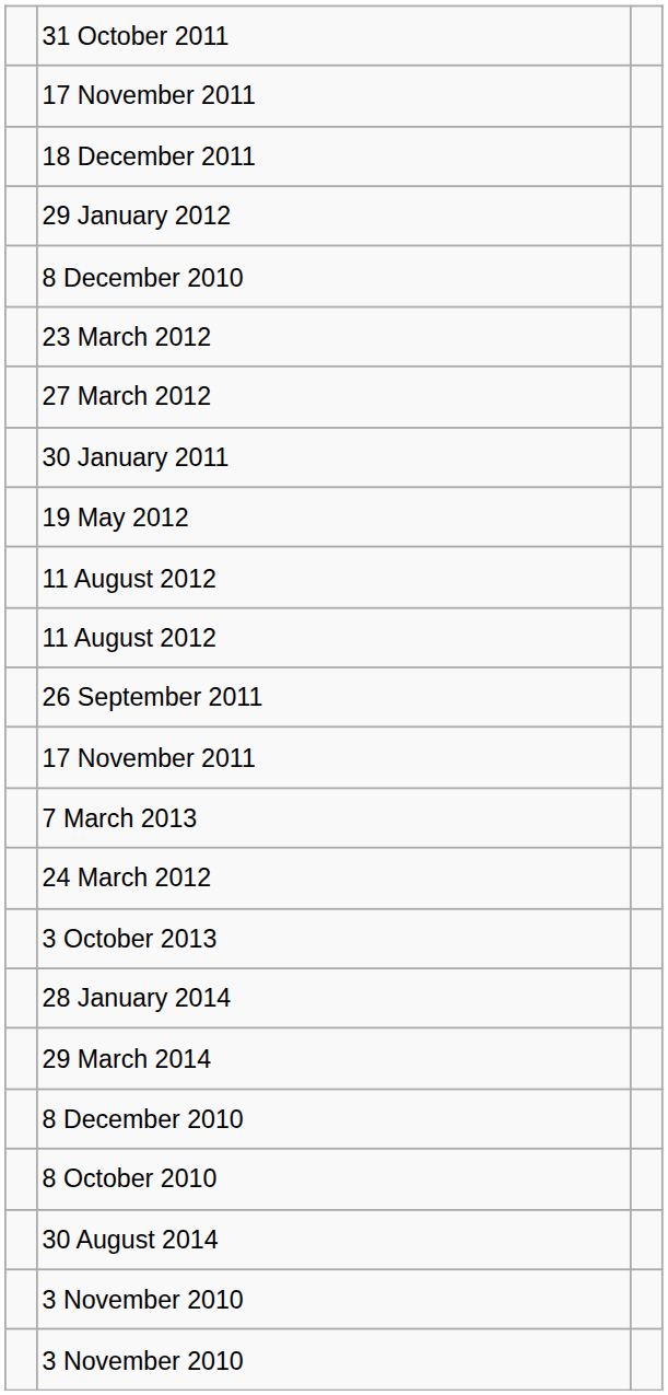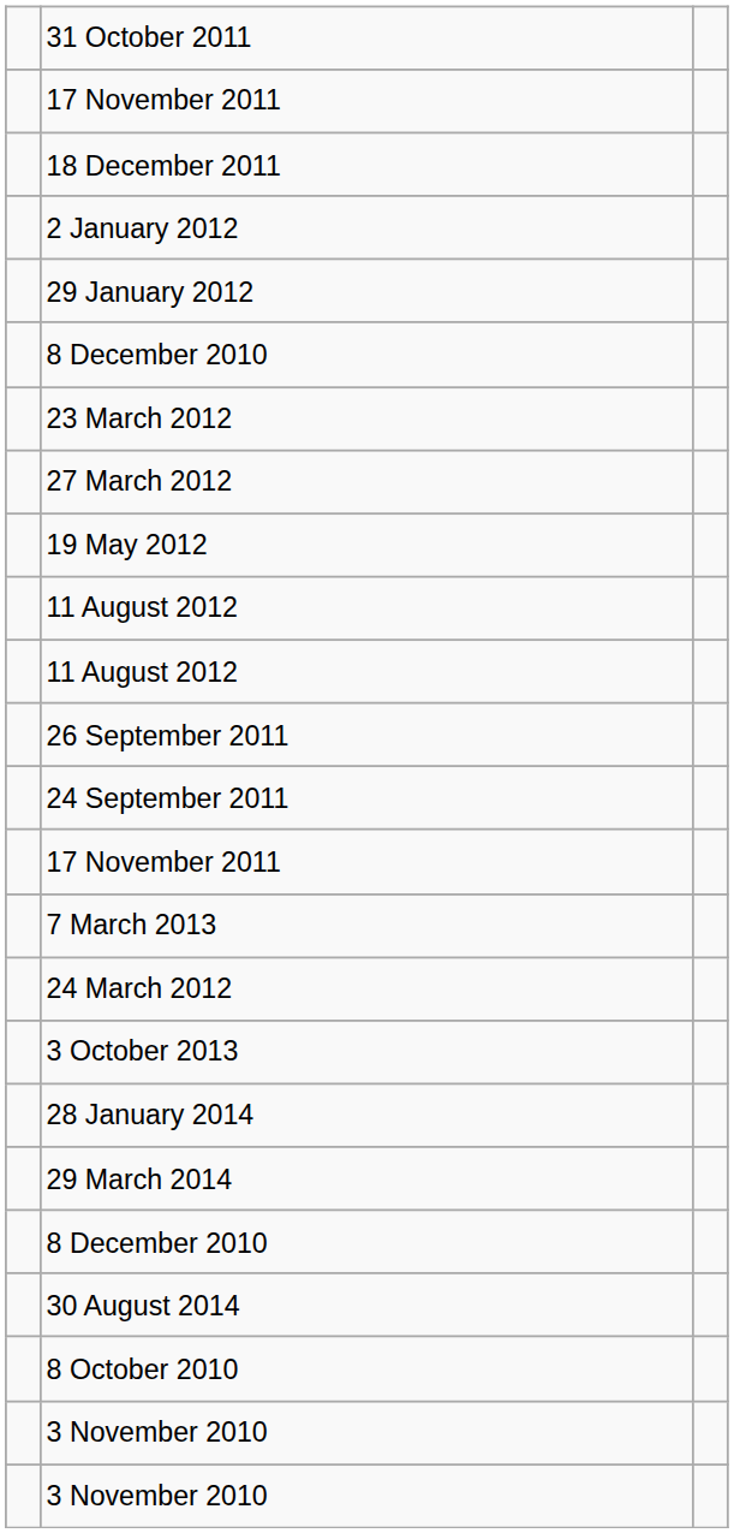+ row: 2 January 2012
- row: 30 January 2011
+ row: 24 September 2011
rows swapped: 30 August 2014 <-> 8 October 2010
